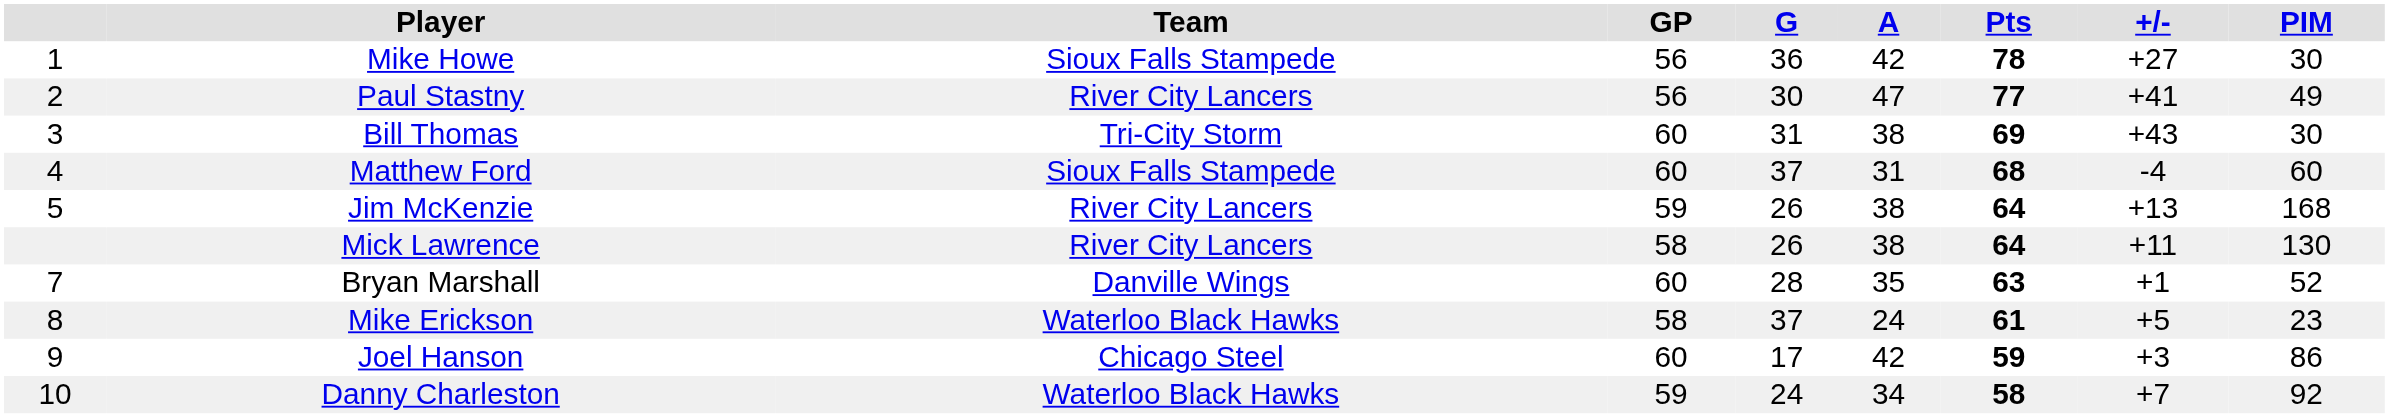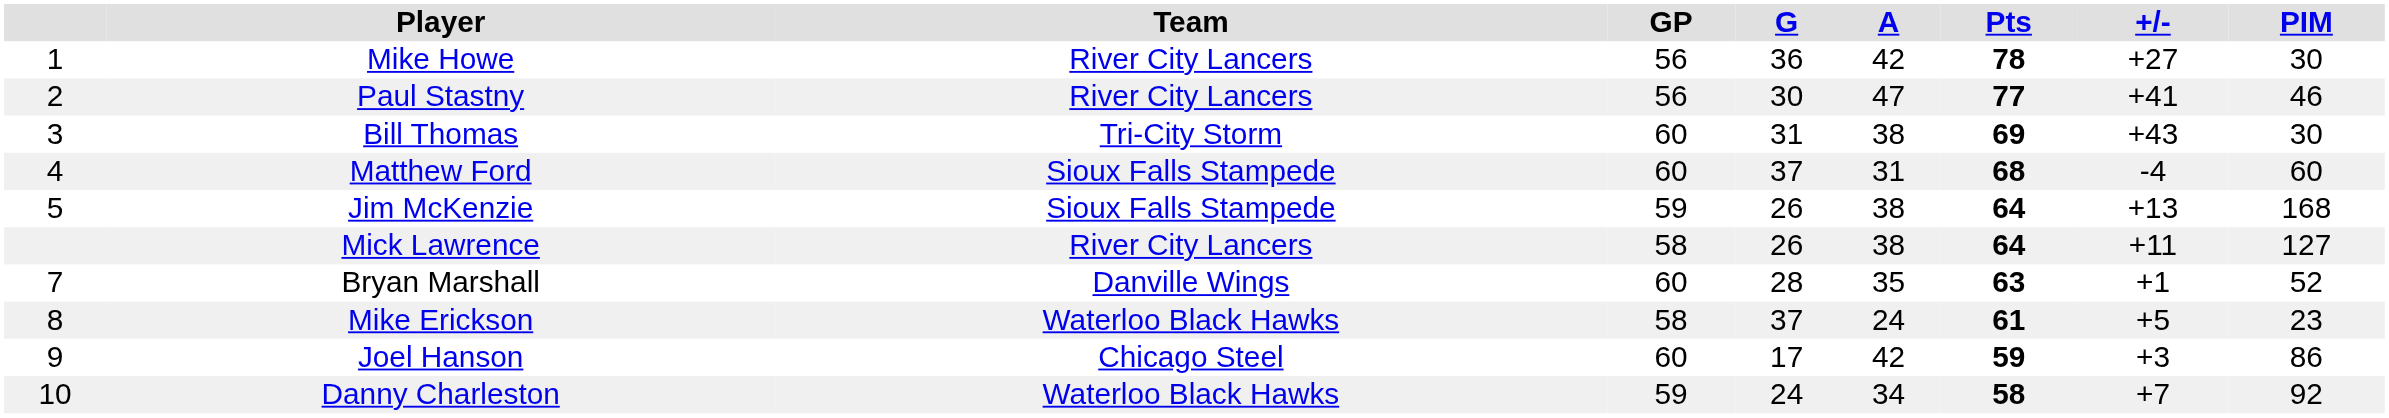Mike Howe | Team: Sioux Falls Stampede -> River City Lancers
Paul Stastny | PIM: 49 -> 46
Jim McKenzie | Team: River City Lancers -> Sioux Falls Stampede
Mick Lawrence | PIM: 130 -> 127
